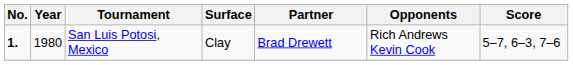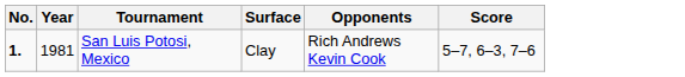- column: Partner | Brad Drewett
San Luis Potosi, Mexico | Year: 1980 -> 1981
